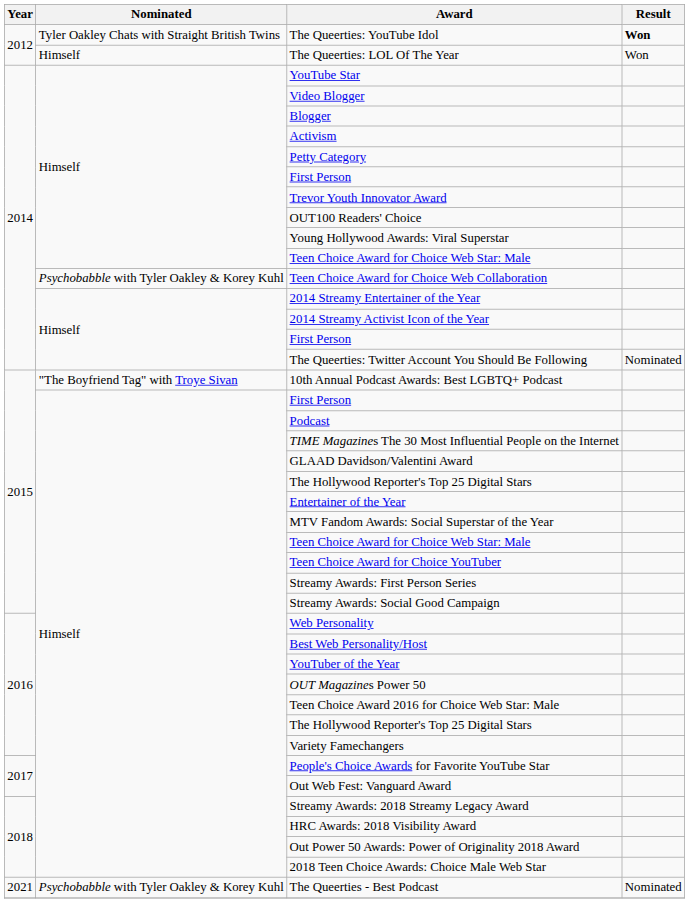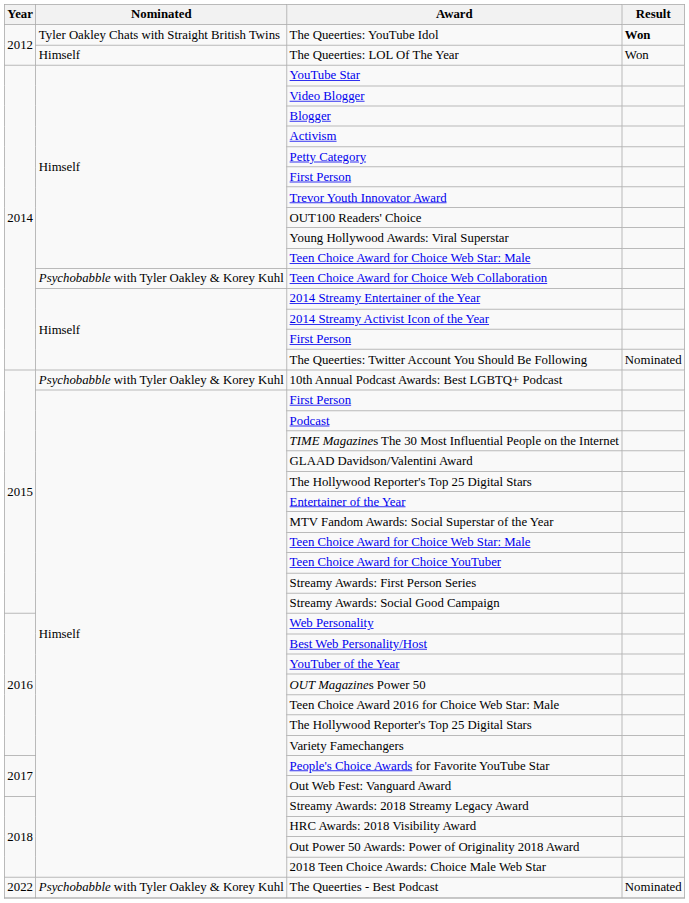10th Annual Podcast Awards: Best LGBTQ+ Podcast | Nominated: "The Boyfriend Tag" with Troye Sivan -> Psychobabble with Tyler Oakley & Korey Kuhl
- row: 2021 | Psychobabble with Tyler Oakley & Korey Kuhl | The Queerties - Best Podcast | Nominated
+ row: 2022 | Psychobabble with Tyler Oakley & Korey Kuhl | The Queerties - Best Podcast | Nominated
